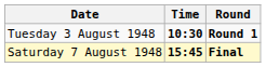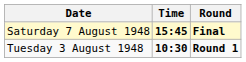rows swapped: Tuesday 3 August 1948 <-> Saturday 7 August 1948
